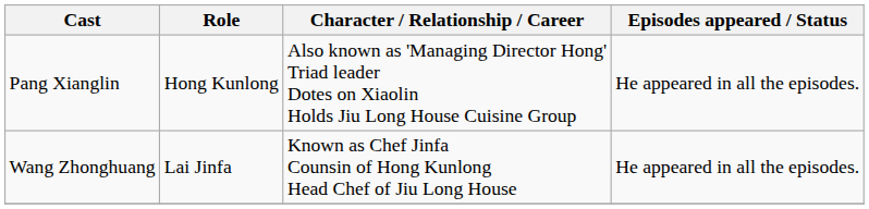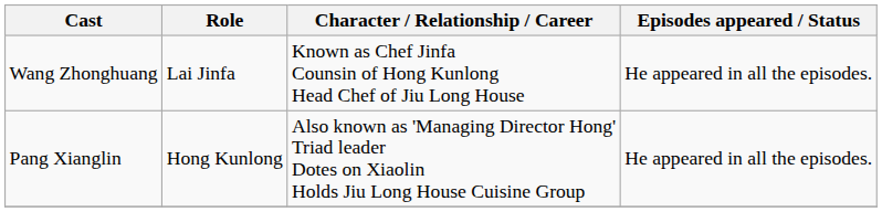rows swapped: Pang Xianglin <-> Wang Zhonghuang
